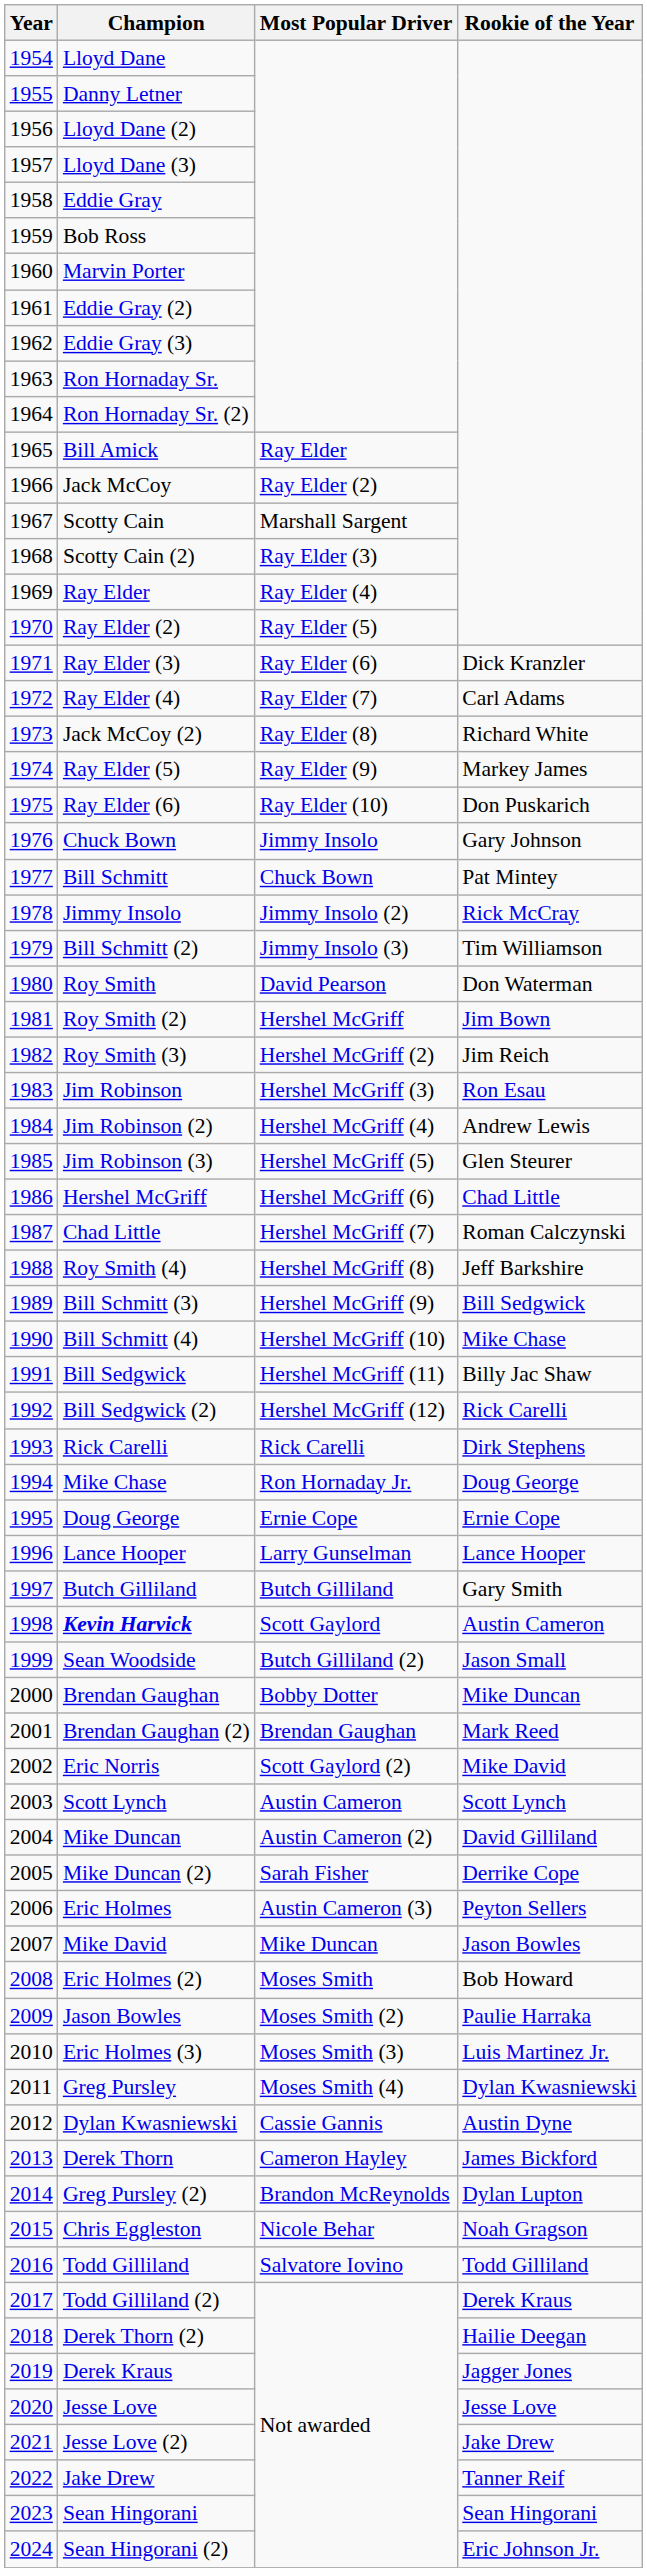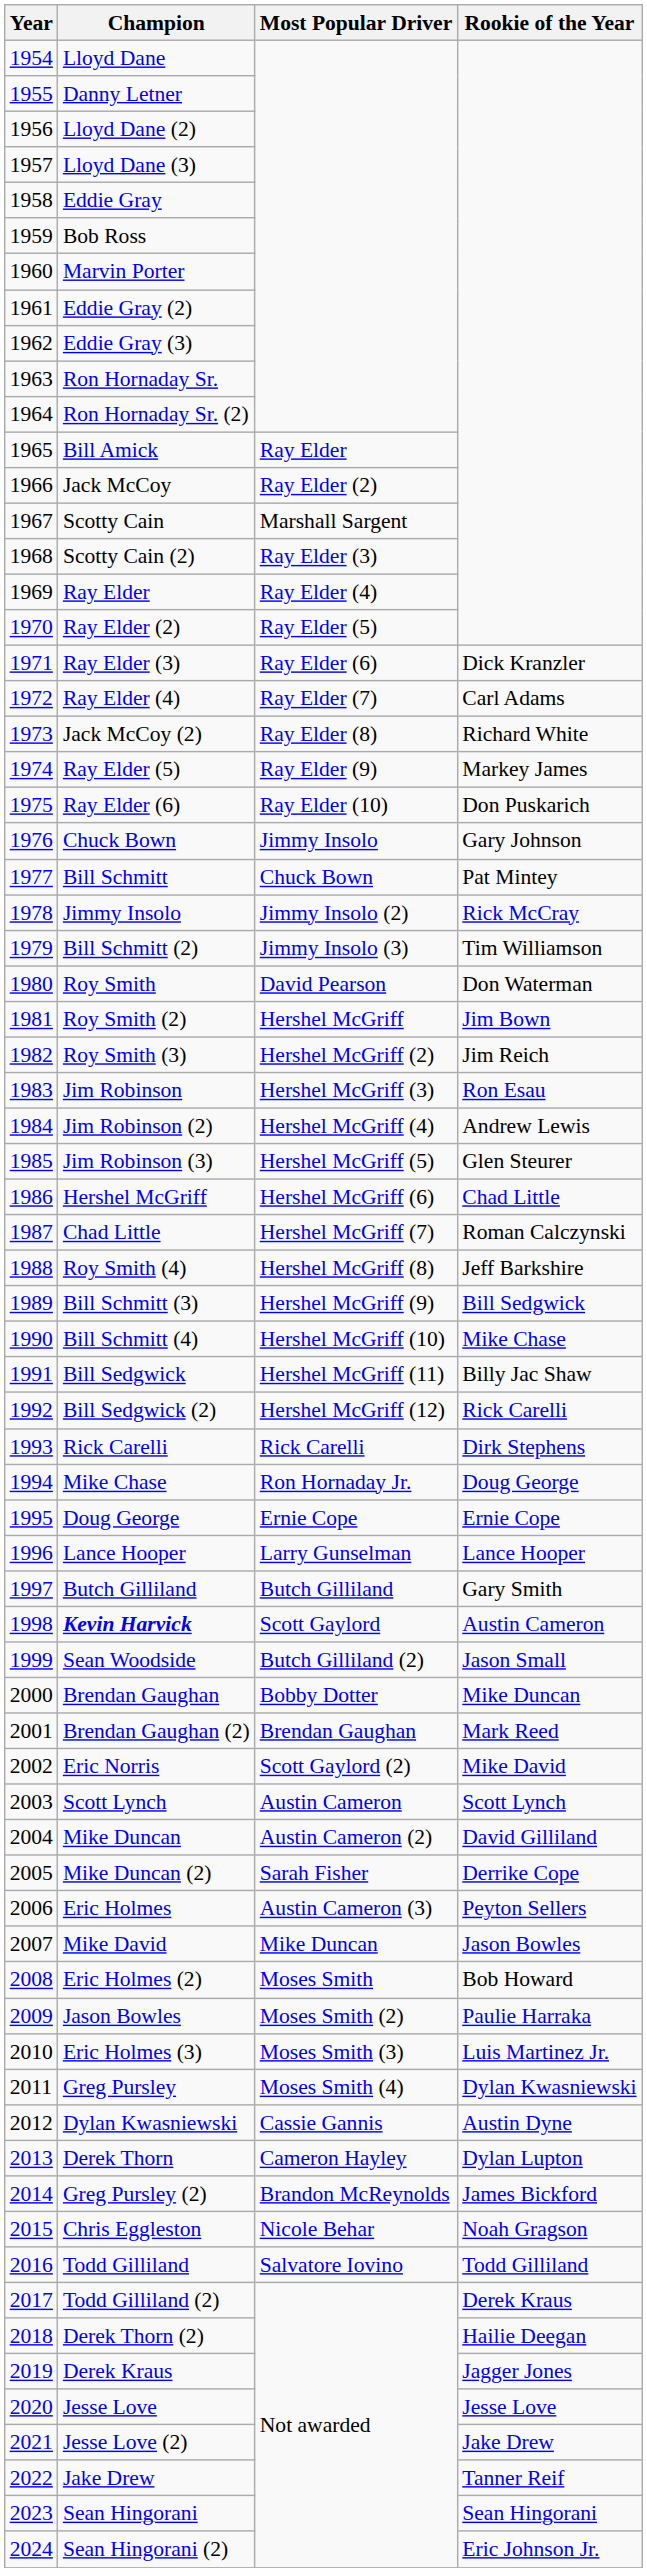Derek Thorn | Rookie of the Year: James Bickford -> Dylan Lupton
Greg Pursley (2) | Rookie of the Year: Dylan Lupton -> James Bickford
